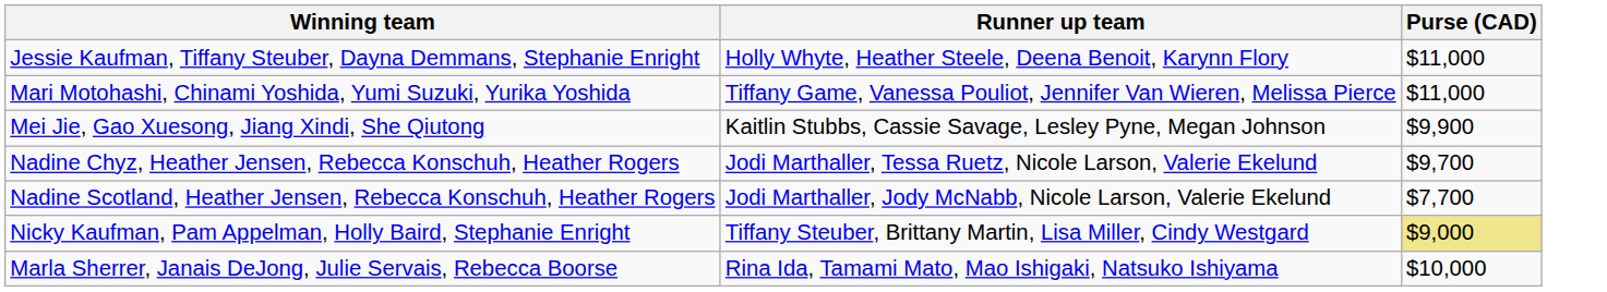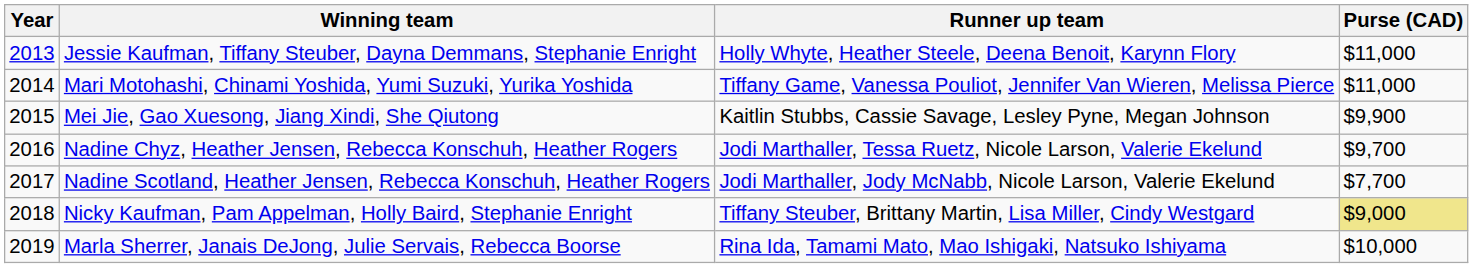+ column: Year | 2013 | 2014 | 2015 | 2016 | 2017 | 2018 | 2019
